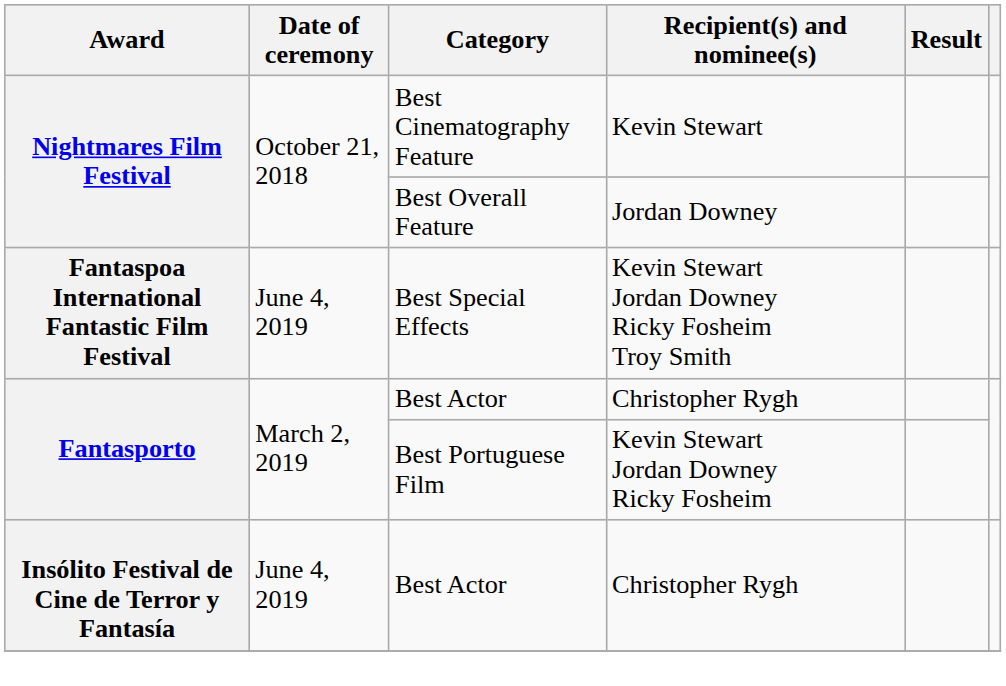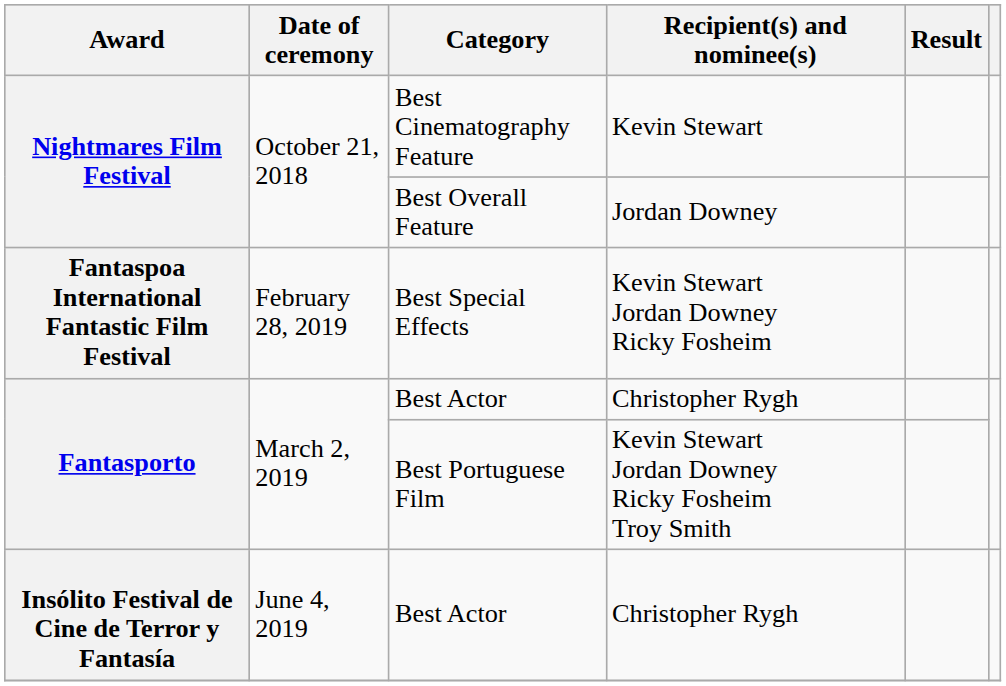Best Special Effects | Date of ceremony: June 4, 2019 -> February 28, 2019
Best Special Effects | Recipient(s) and nominee(s): Kevin Stewart Jordan Downey Ricky Fosheim Troy Smith -> Kevin Stewart Jordan Downey Ricky Fosheim
Best Portuguese Film | Recipient(s) and nominee(s): Kevin Stewart Jordan Downey Ricky Fosheim -> Kevin Stewart Jordan Downey Ricky Fosheim Troy Smith
